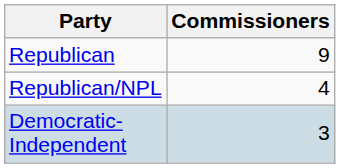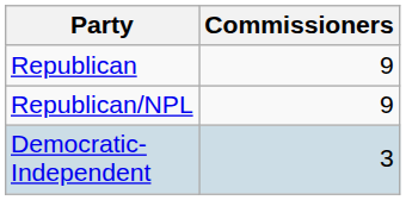Republican/NPL | Commissioners: 4 -> 9
